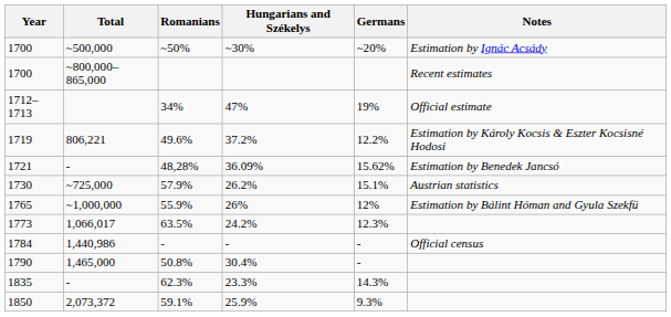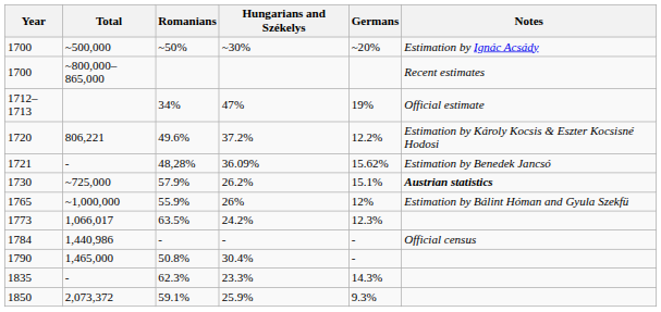49.6% | Year: 1719 -> 1720
57.9% | Notes: normal -> bold
